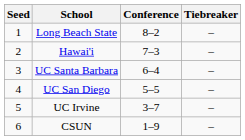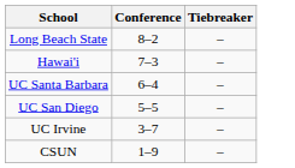- column: Seed | 1 | 2 | 3 | 4 | 5 | 6
